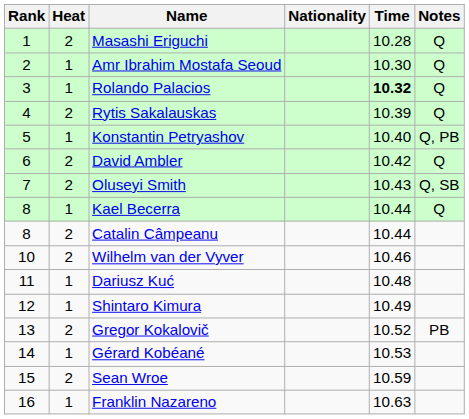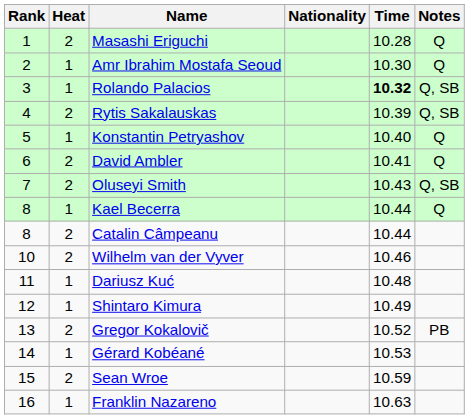Rolando Palacios | Notes: Q -> Q, SB
Rytis Sakalauskas | Notes: Q -> Q, SB
Konstantin Petryashov | Notes: Q, PB -> Q
David Ambler | Time: 10.42 -> 10.41
